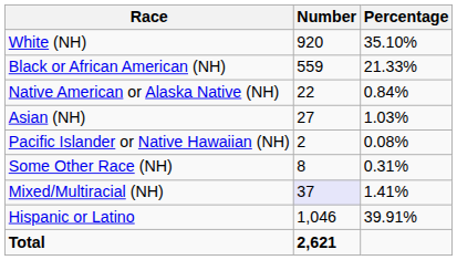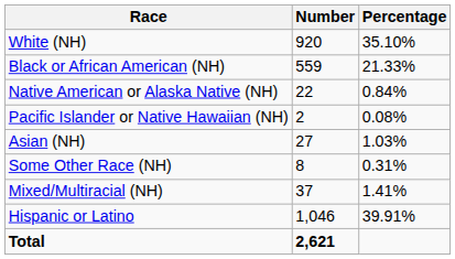rows swapped: Asian (NH) <-> Pacific Islander or Native Hawaiian (NH)
Mixed/Multiracial (NH) | Number: lavender background -> no background
